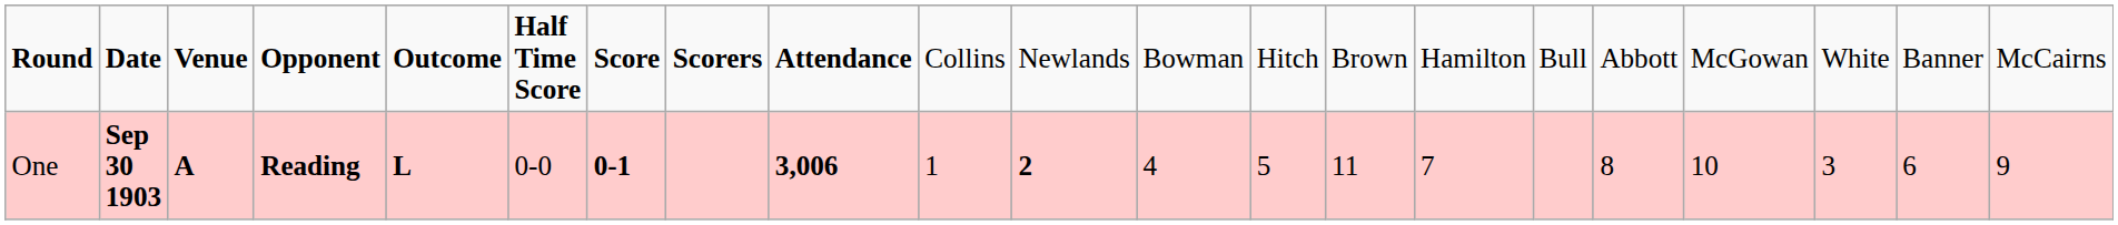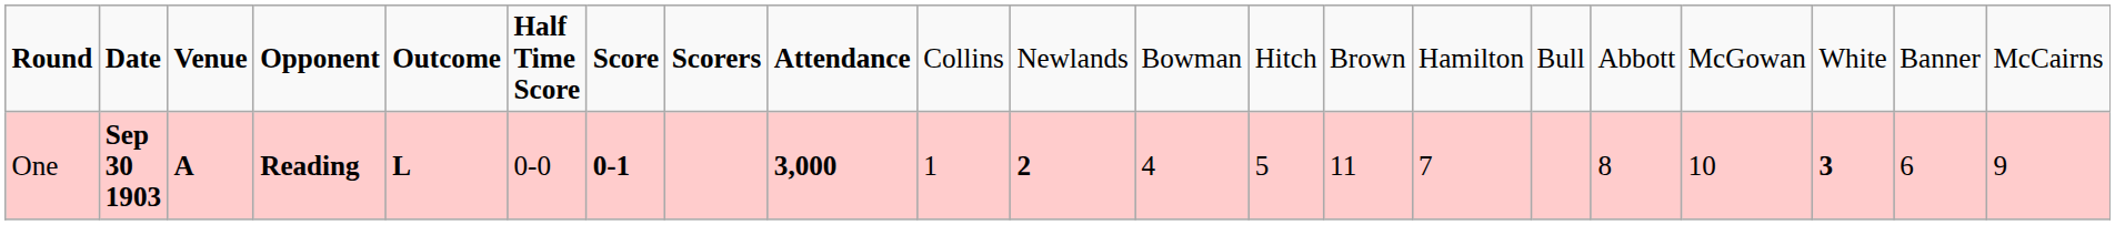One | column 9: 3,006 -> 3,000
One | column 19: normal -> bold
